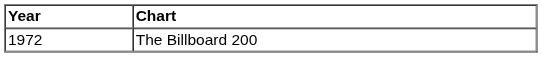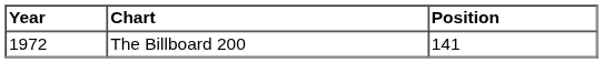+ column: Position | 141
